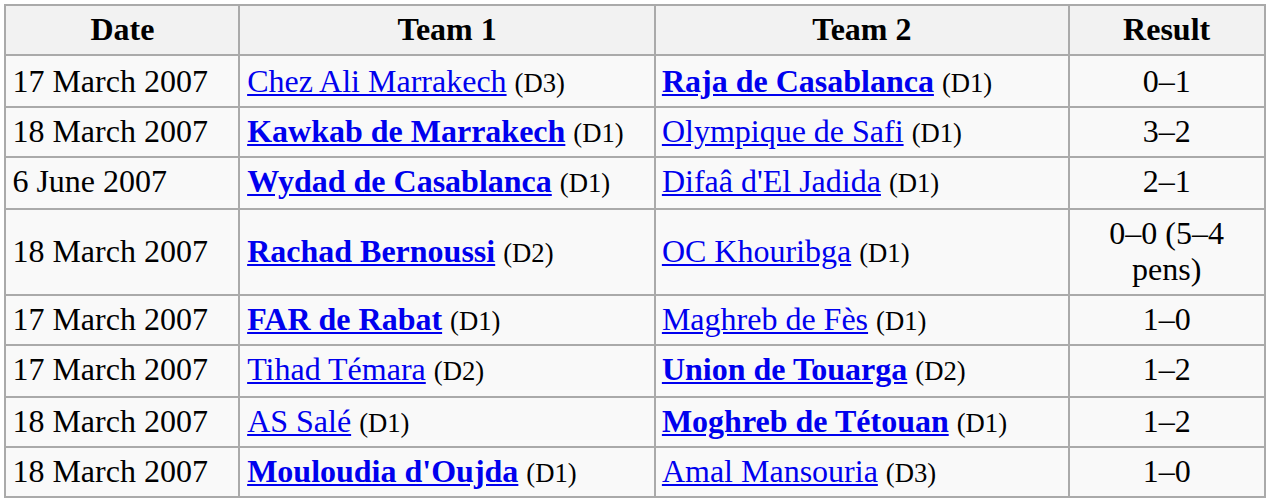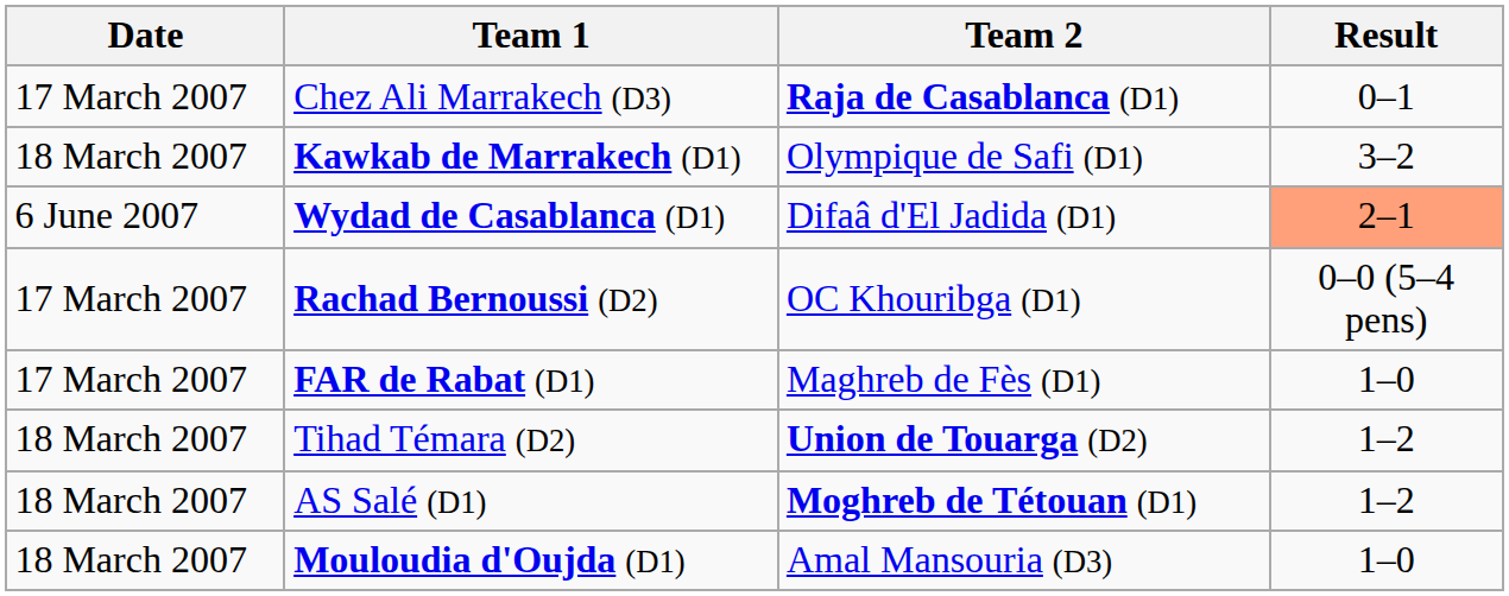Wydad de Casablanca (D1) | Result: no background -> lightsalmon background
Rachad Bernoussi (D2) | Date: 18 March 2007 -> 17 March 2007
Tihad Témara (D2) | Date: 17 March 2007 -> 18 March 2007
